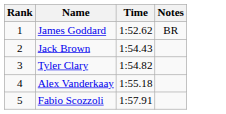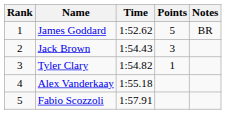+ column: Points | 5 | 3 | 1
